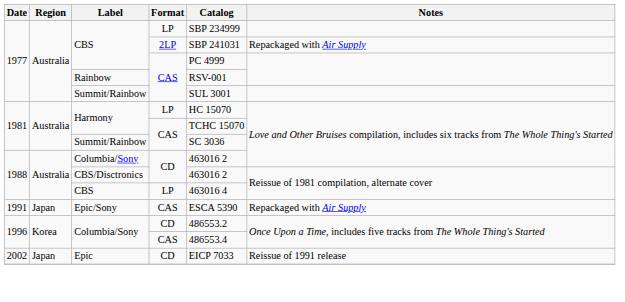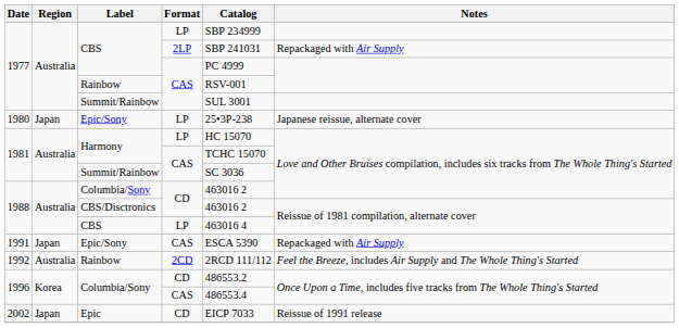+ row: 1980 | Japan | Epic/Sony | LP | 25•3P-238 | Japanese reissue, alternate cover
+ row: 1992 | Australia | Rainbow | 2CD | 2RCD 111/112 | Feel the Breeze, includes Air Supply and The Whole Thing's Started
